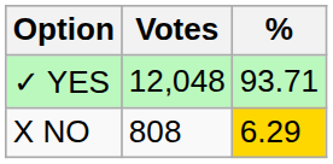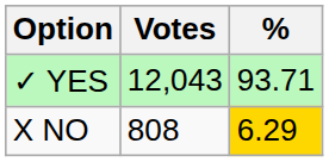✓ YES | Votes: 12,048 -> 12,043
